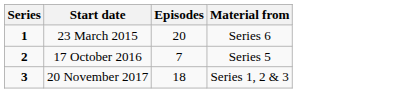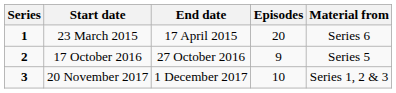+ column: End date | 17 April 2015 | 27 October 2016 | 1 December 2017
17 October 2016 | Episodes: 7 -> 9
20 November 2017 | Episodes: 18 -> 10
